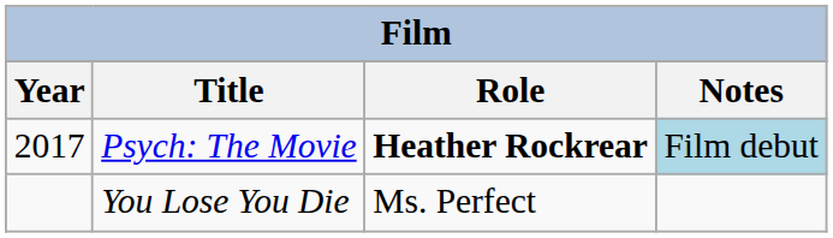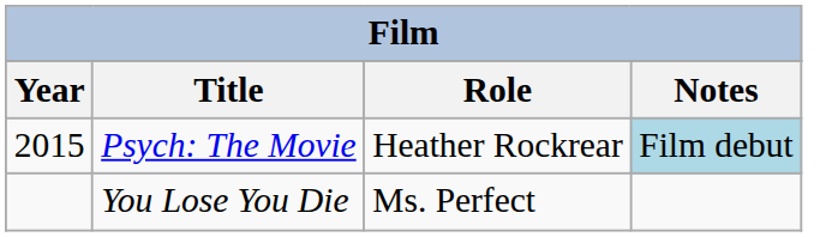Psych: The Movie | Year: 2017 -> 2015
Psych: The Movie | Role: bold -> normal
